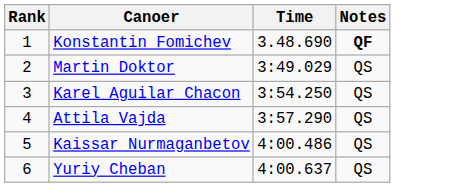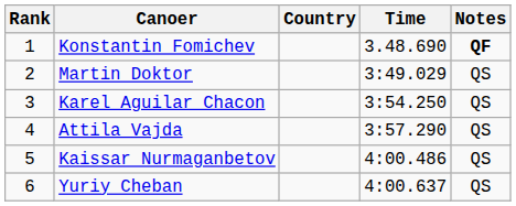+ column: Country
